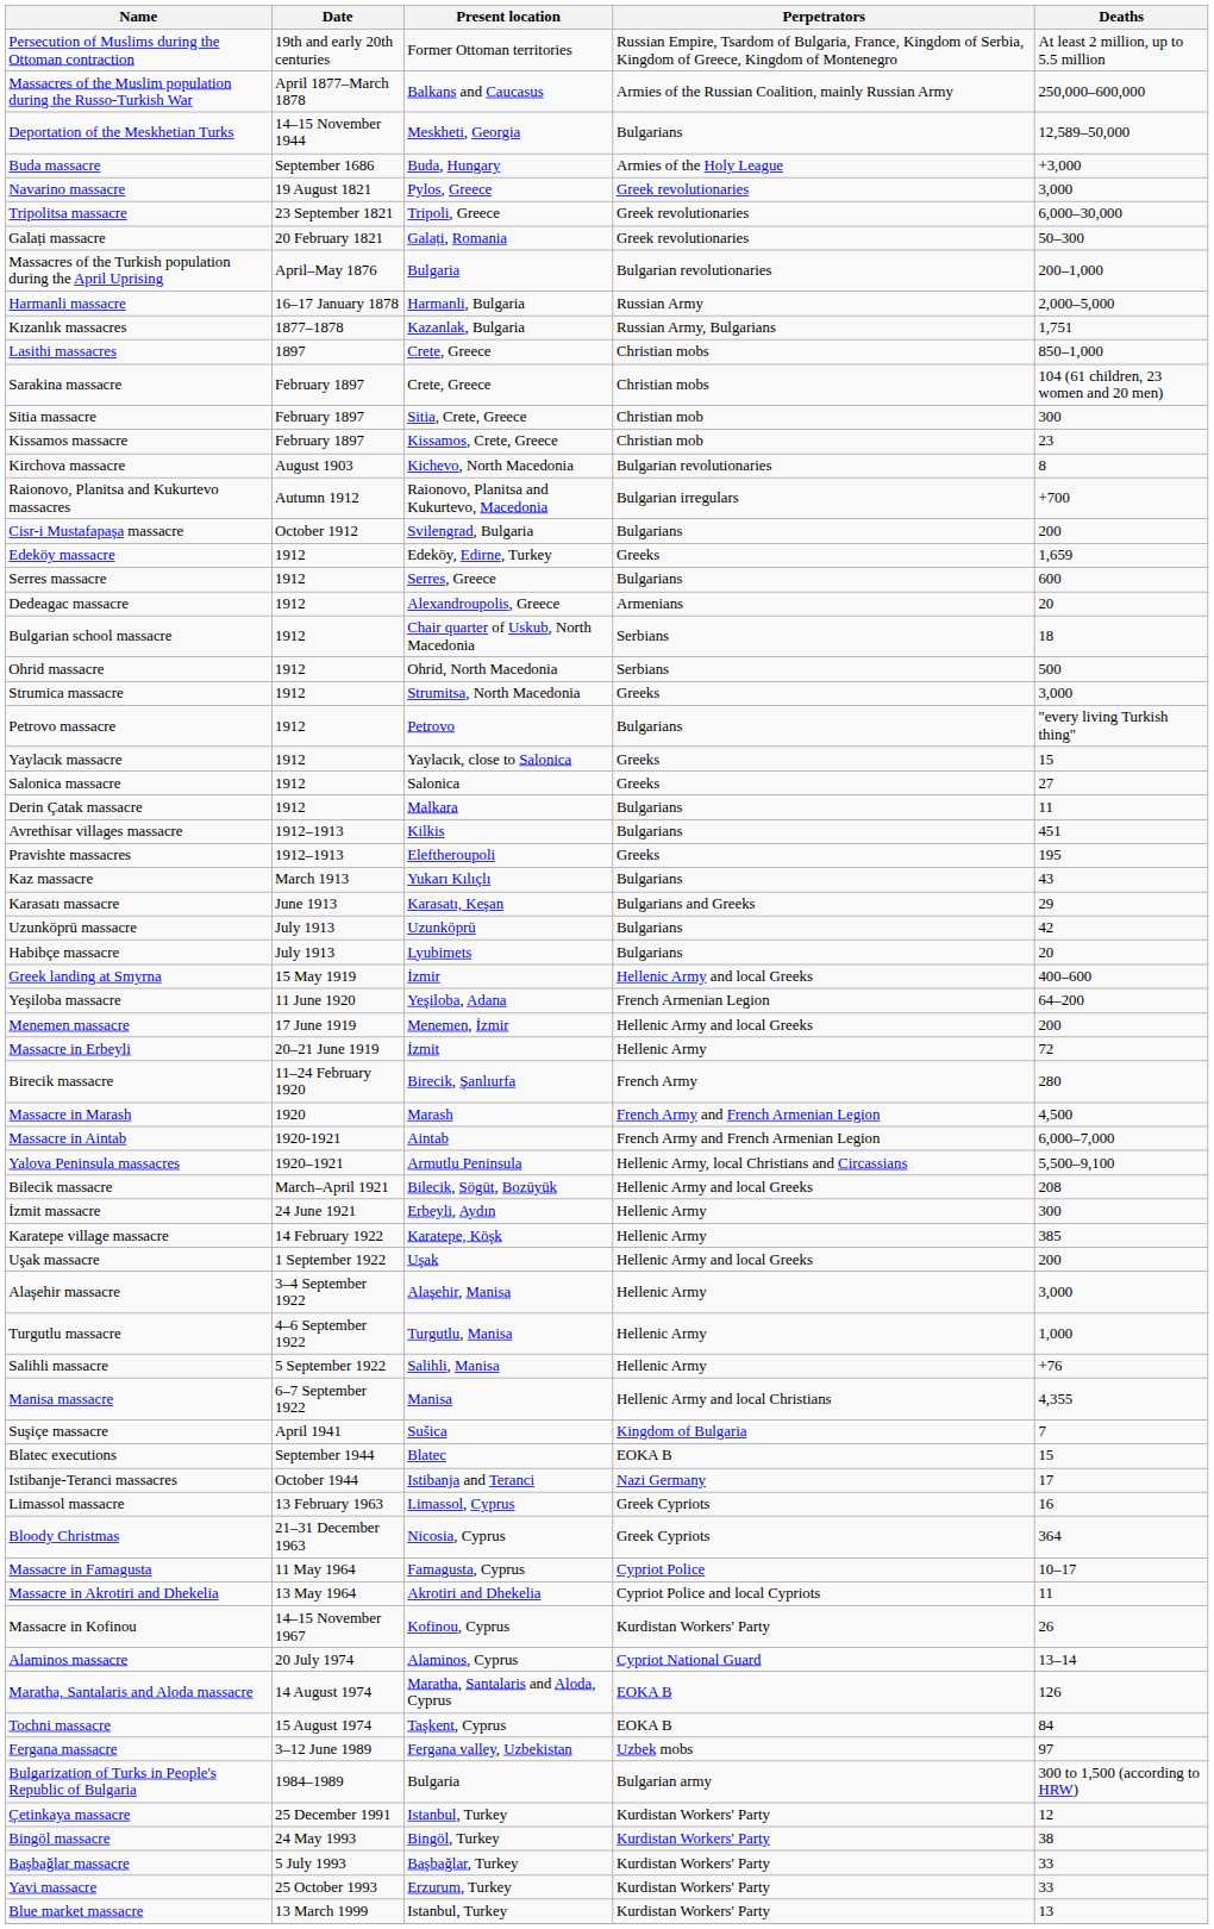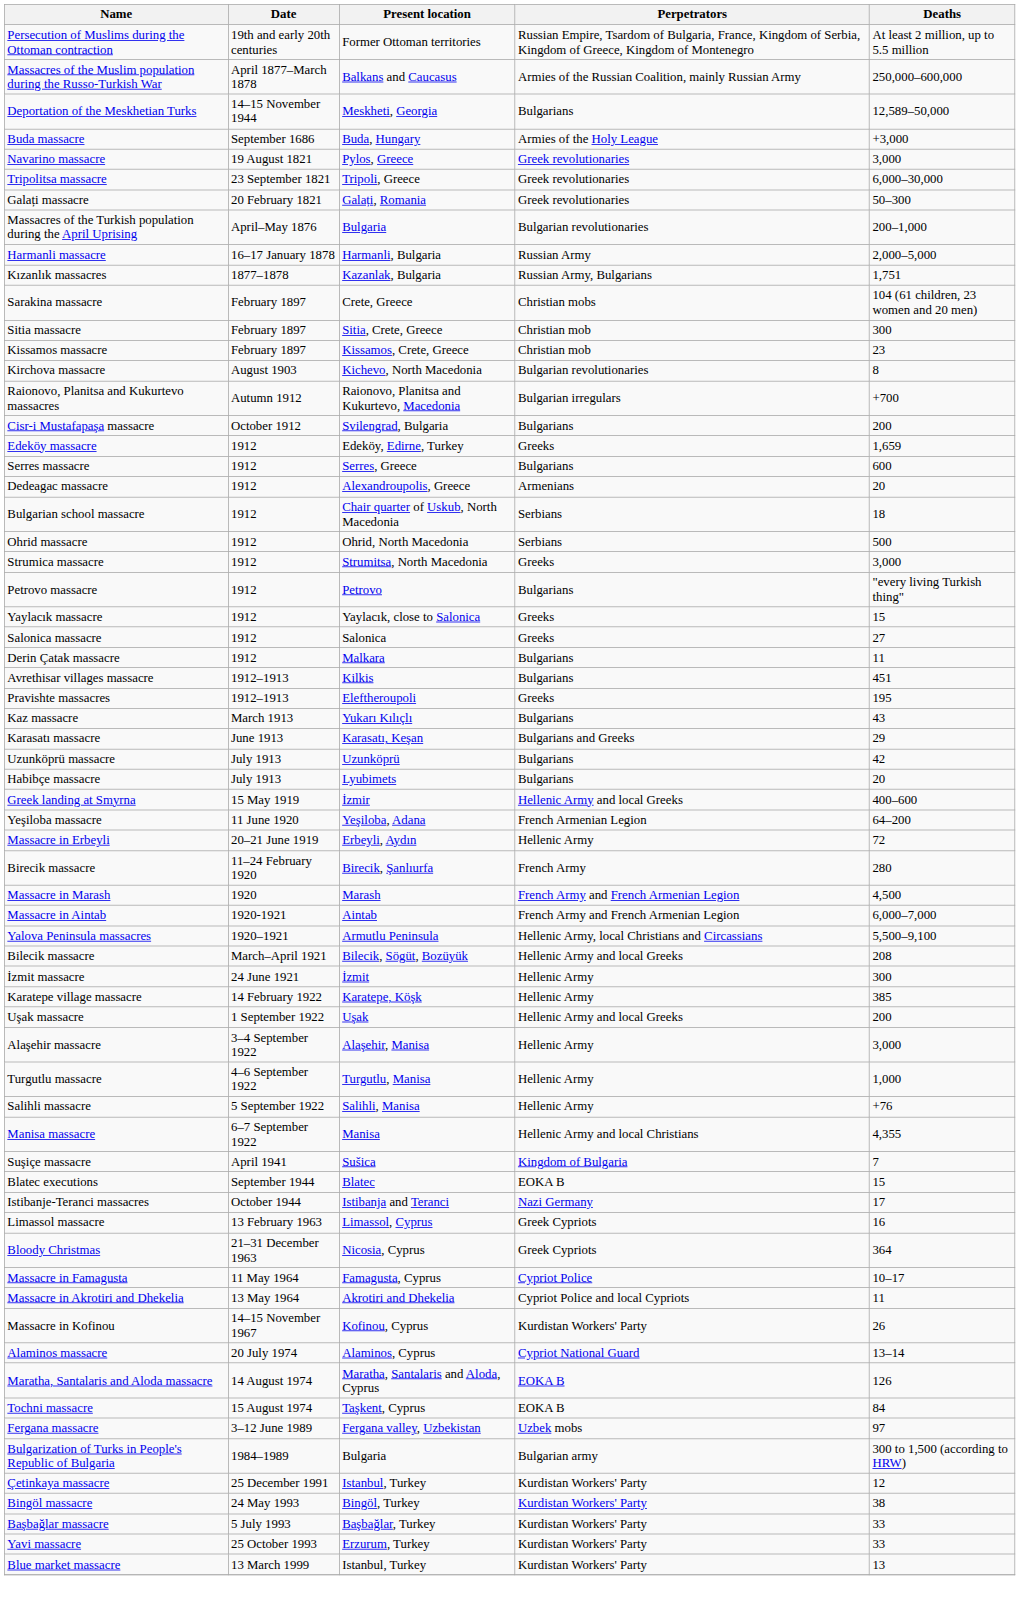- row: Lasithi massacres | 1897 | Crete, Greece | Christian mobs | 850–1,000
- row: Menemen massacre | 17 June 1919 | Menemen, İzmir | Hellenic Army and local Greeks | 200
Massacre in Erbeyli | Present location: İzmit -> Erbeyli, Aydın
İzmit massacre | Present location: Erbeyli, Aydın -> İzmit
